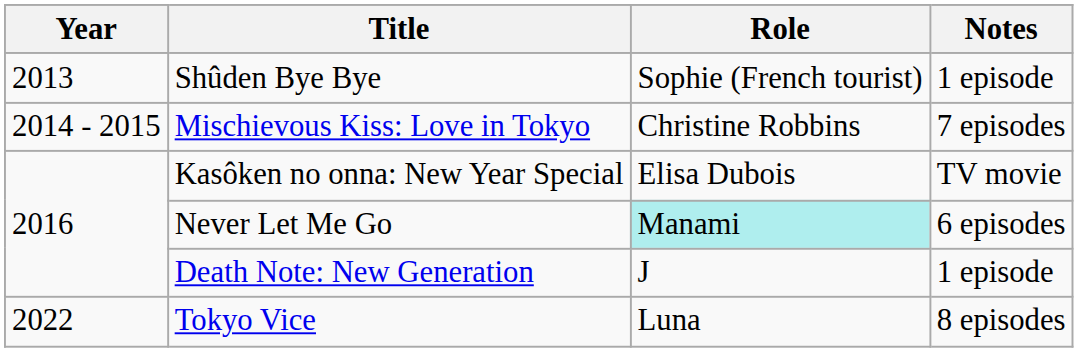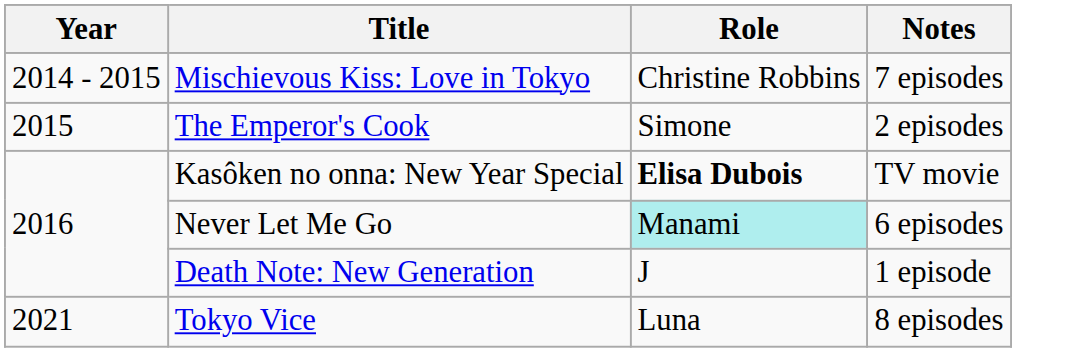- row: 2013 | Shûden Bye Bye | Sophie (French tourist) | 1 episode
+ row: 2015 | The Emperor's Cook | Simone | 2 episodes
Kasôken no onna: New Year Special | Role: normal -> bold
Tokyo Vice | Year: 2022 -> 2021
